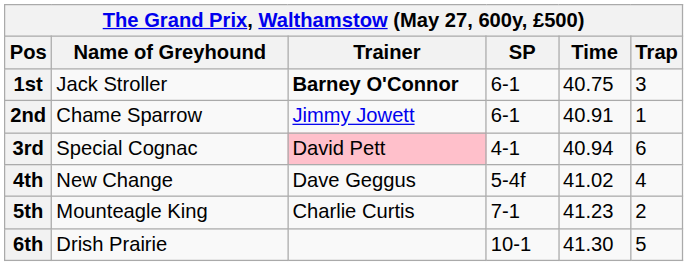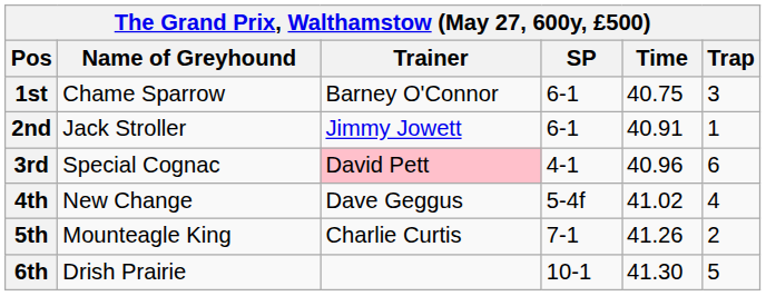1st | Name of Greyhound: Jack Stroller -> Chame Sparrow
1st | Trainer: bold -> normal
2nd | Name of Greyhound: Chame Sparrow -> Jack Stroller
3rd | Time: 40.94 -> 40.96
5th | Time: 41.23 -> 41.26
